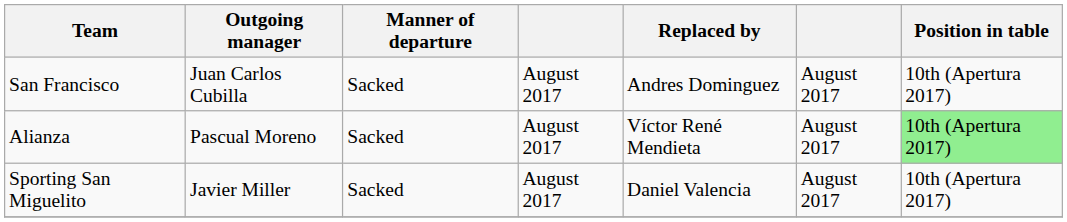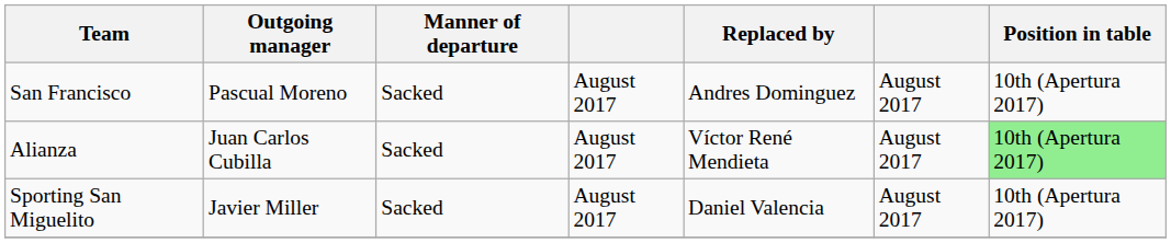San Francisco | Outgoing manager: Juan Carlos Cubilla -> Pascual Moreno
Alianza | Outgoing manager: Pascual Moreno -> Juan Carlos Cubilla
